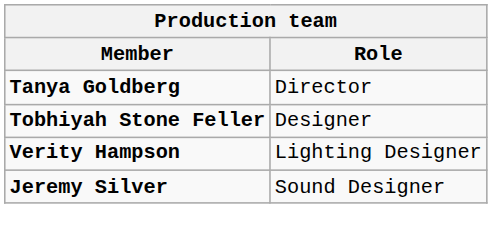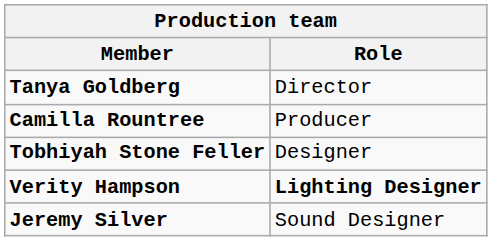+ row: Camilla Rountree | Producer
Verity Hampson | Role: normal -> bold
